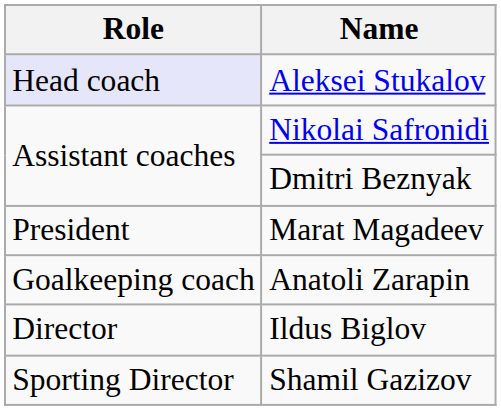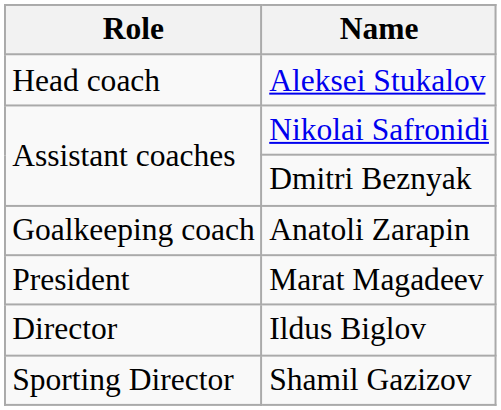Aleksei Stukalov | Role: lavender background -> no background
rows swapped: Anatoli Zarapin <-> Marat Magadeev
